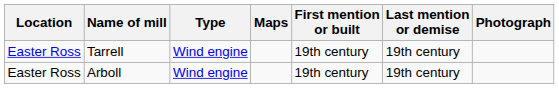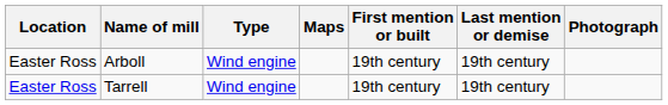rows swapped: Tarrell <-> Arboll
